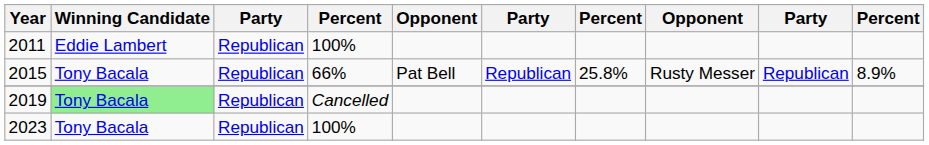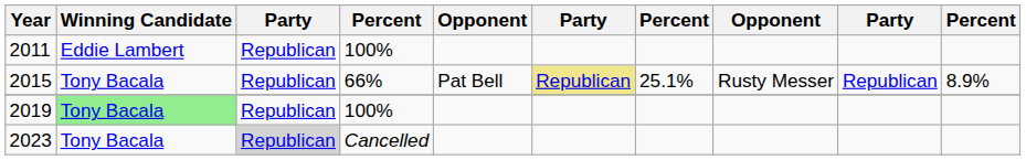2015 | column 6: no background -> khaki background
2015 | column 7: 25.8% -> 25.1%
2019 | column 4: Cancelled -> 100%
2023 | column 3: no background -> lightgrey background
2023 | column 4: 100% -> Cancelled
